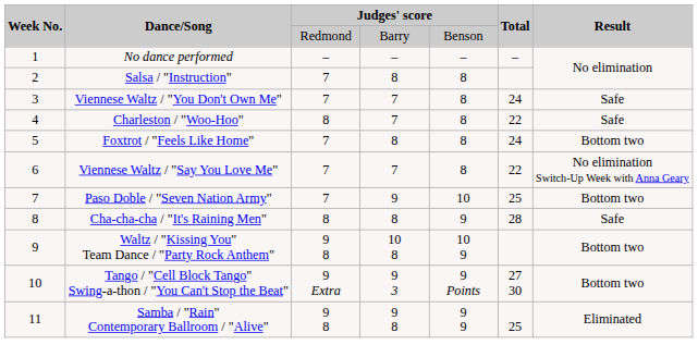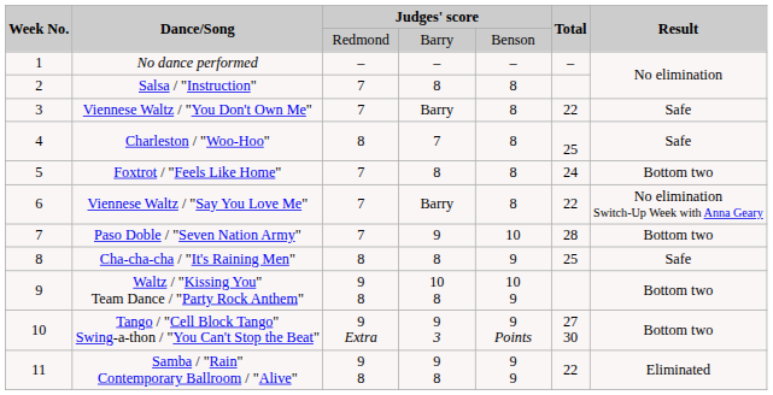Viennese Waltz / "You Don't Own Me" | column 4: 7 -> Barry
Viennese Waltz / "You Don't Own Me" | Total: 24 -> 22
Charleston / "Woo-Hoo" | Total: 22 -> 25
Viennese Waltz / "Say You Love Me" | column 4: 7 -> Barry
Paso Doble / "Seven Nation Army" | Total: 25 -> 28
Cha-cha-cha / "It's Raining Men" | Total: 28 -> 25
Samba / "Rain" Contemporary Ballroom / "Alive" | Total: 25 -> 22
